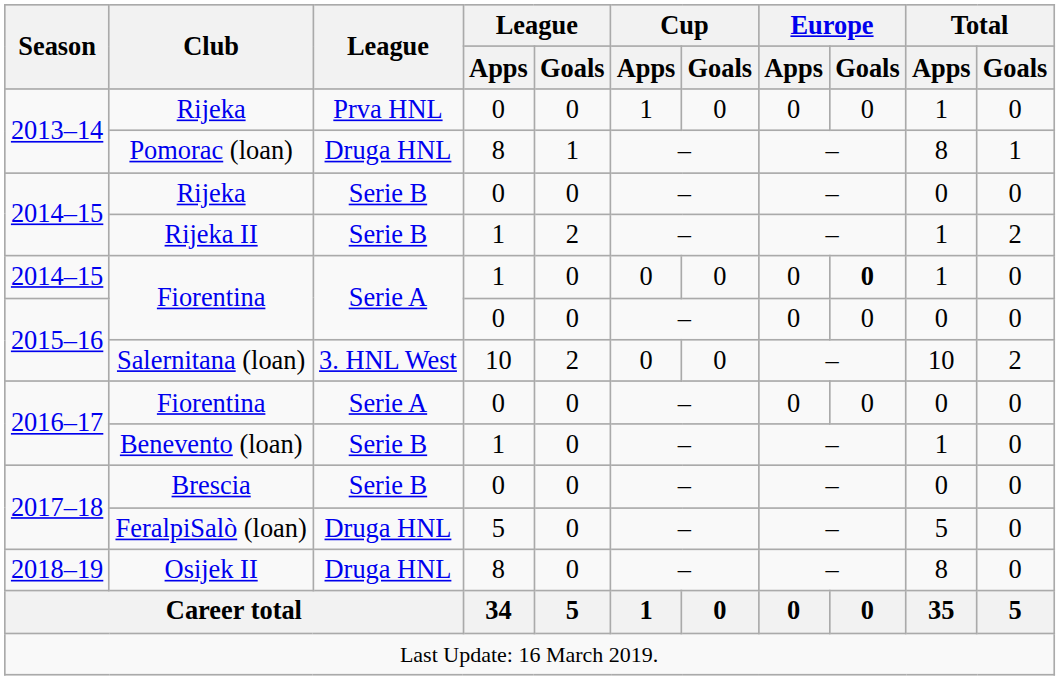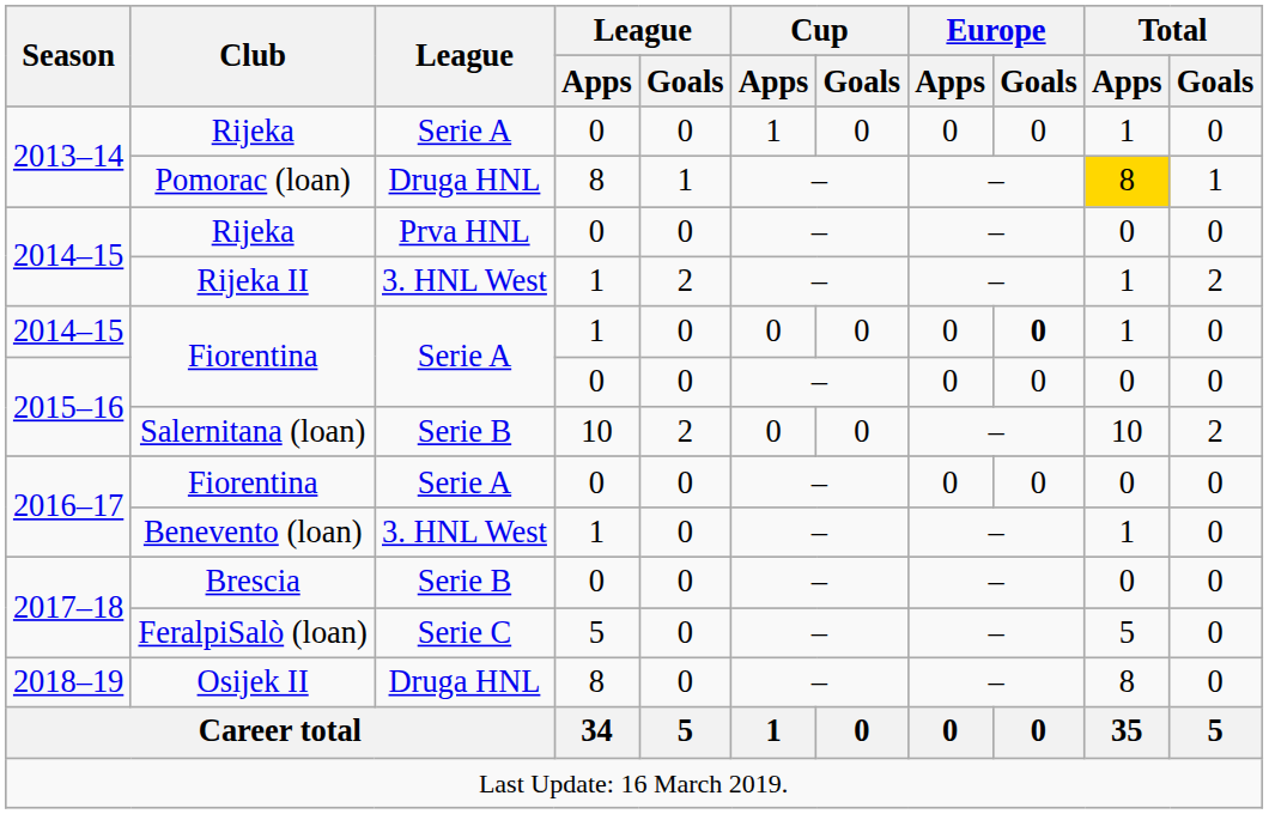2013–14 / Rijeka | League: Prva HNL -> Serie A
Pomorac (loan) | Total / Apps: no background -> gold background
2014–15 / Rijeka | League: Serie B -> Prva HNL
Rijeka II | League: Serie B -> 3. HNL West
Salernitana (loan) | League: 3. HNL West -> Serie B
Benevento (loan) | League: Serie B -> 3. HNL West
FeralpiSalò (loan) | League: Druga HNL -> Serie C
